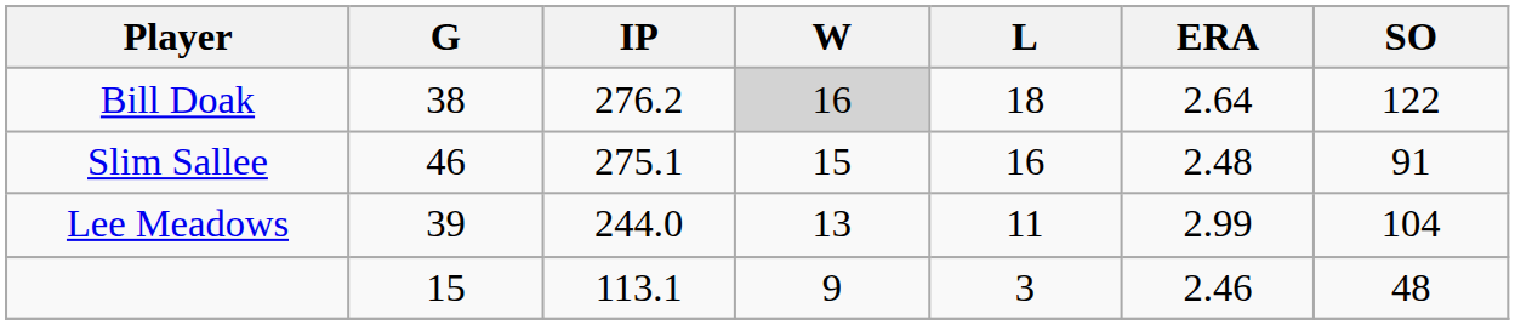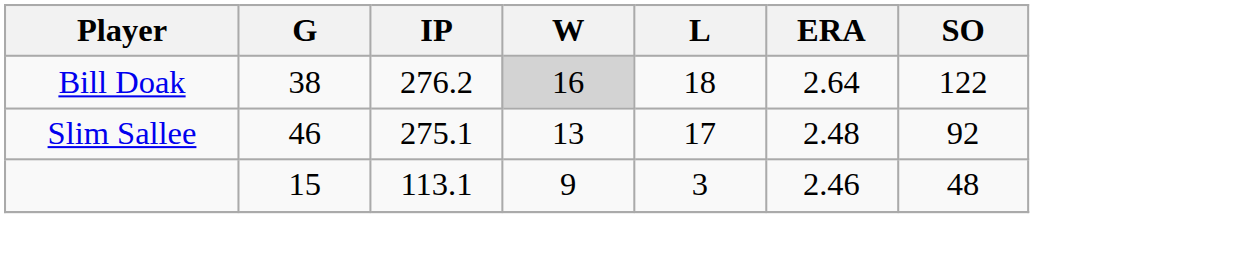Slim Sallee | W: 15 -> 13
Slim Sallee | L: 16 -> 17
Slim Sallee | SO: 91 -> 92
- row: Lee Meadows | 39 | 244.0 | 13 | 11 | 2.99 | 104
